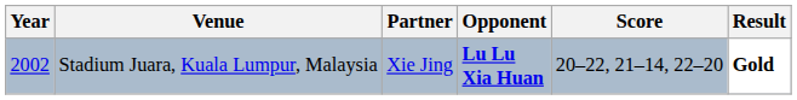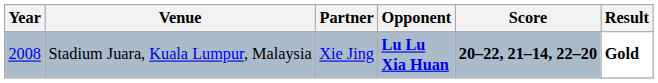Stadium Juara, Kuala Lumpur, Malaysia | Year: 2002 -> 2008
Stadium Juara, Kuala Lumpur, Malaysia | Score: normal -> bold
